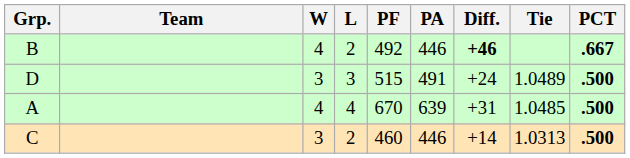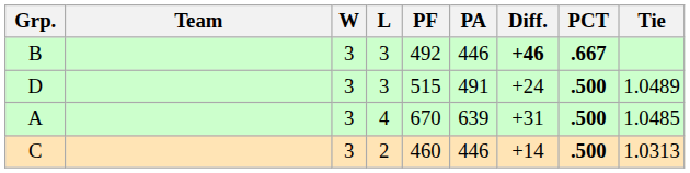columns swapped: PCT <-> Tie
B | W: 4 -> 3
B | L: 2 -> 3
A | W: 4 -> 3
